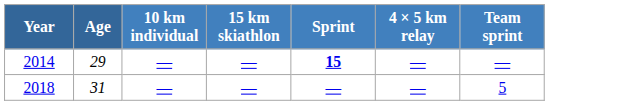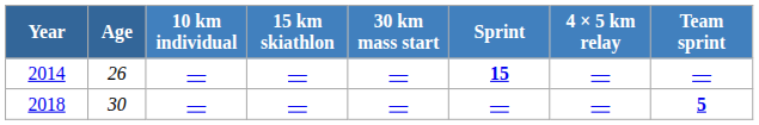+ column: 30 km mass start | — | —
2014 | Age: 29 -> 26
2018 | Age: 31 -> 30
2018 | Team sprint: normal -> bold
